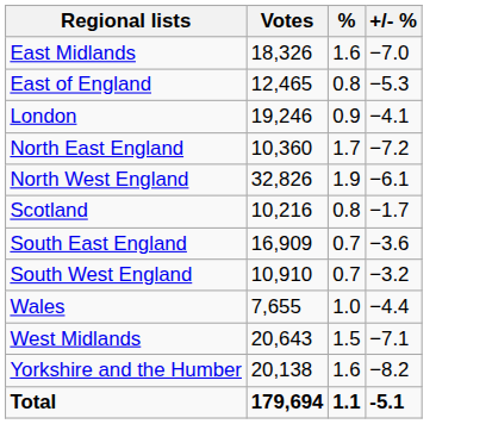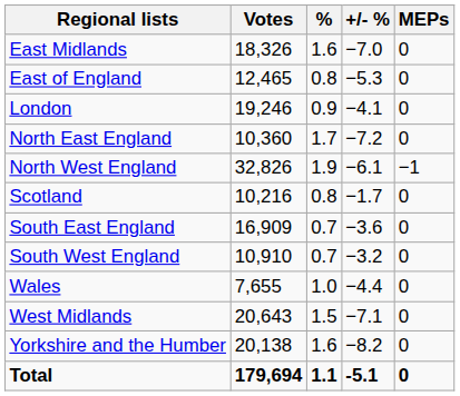+ column: MEPs | 0 | 0 | 0 | 0 | −1 | 0 | 0 | 0 | 0 | 0 | 0 | 0
